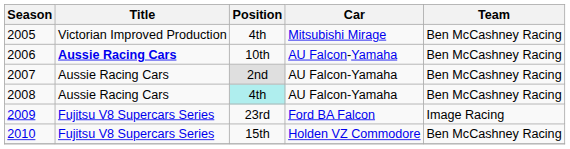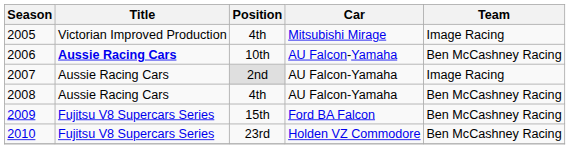2005 | Team: Ben McCashney Racing -> Image Racing
2007 | Team: Ben McCashney Racing -> Image Racing
2008 | Position: paleturquoise background -> no background
2009 | Position: 23rd -> 15th
2009 | Team: Image Racing -> Ben McCashney Racing
2010 | Position: 15th -> 23rd
